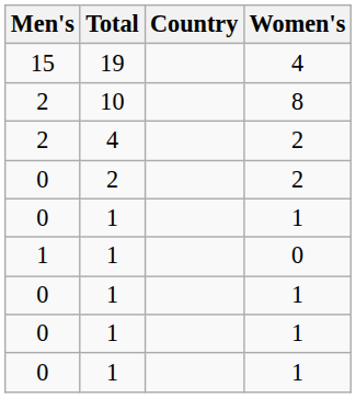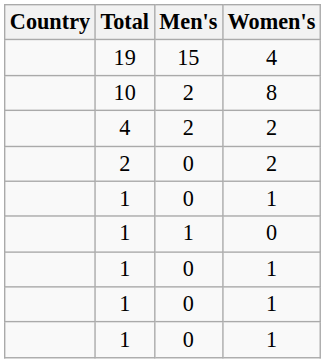columns swapped: Country <-> Men's
